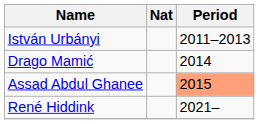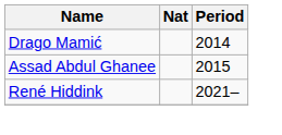- row: István Urbányi | 2011–2013
Assad Abdul Ghanee | Period: lightsalmon background -> no background
